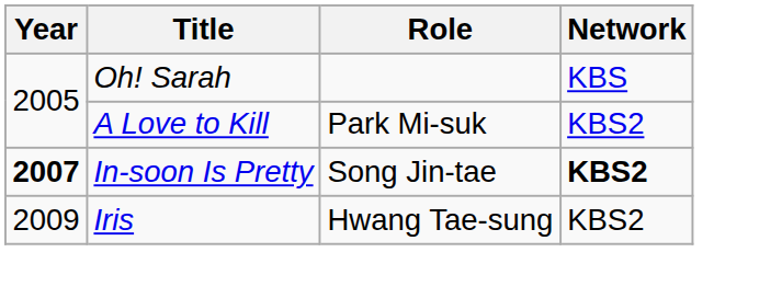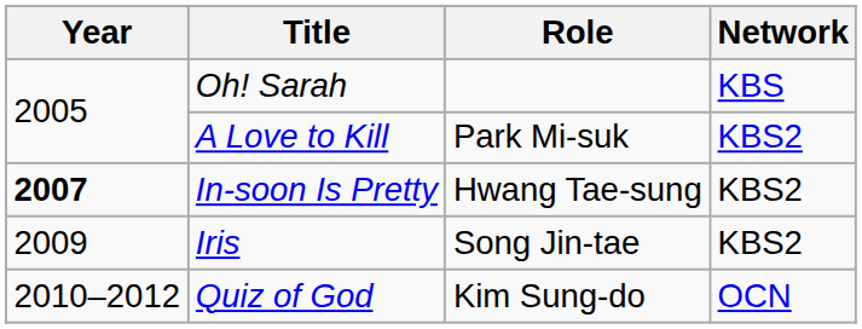In-soon Is Pretty | Role: Song Jin-tae -> Hwang Tae-sung
In-soon Is Pretty | Network: bold -> normal
Iris | Role: Hwang Tae-sung -> Song Jin-tae
+ row: 2010–2012 | Quiz of God | Kim Sung-do | OCN
